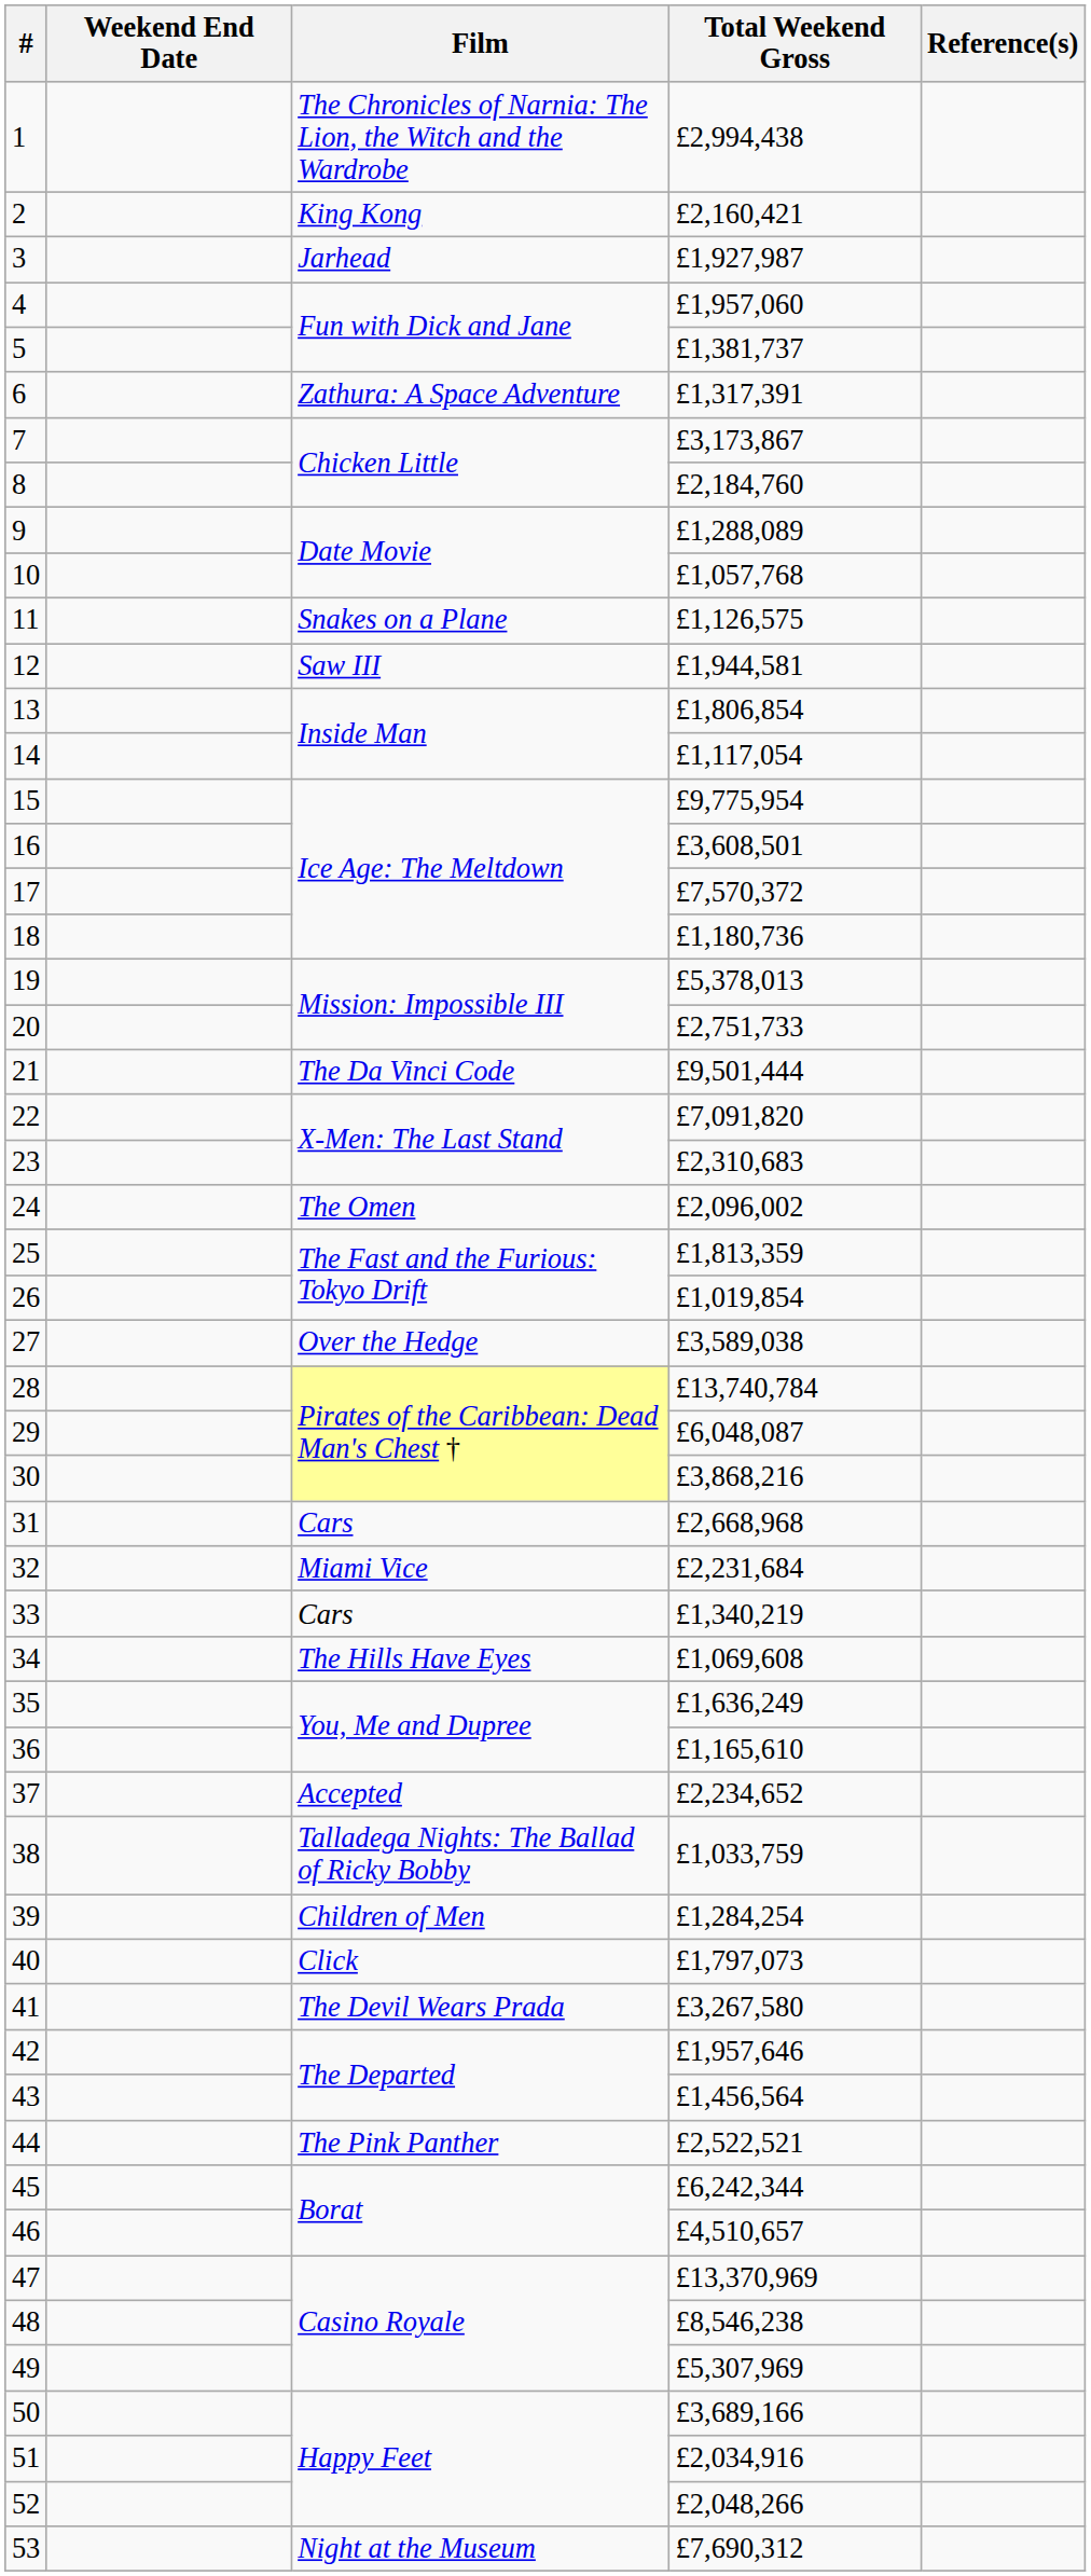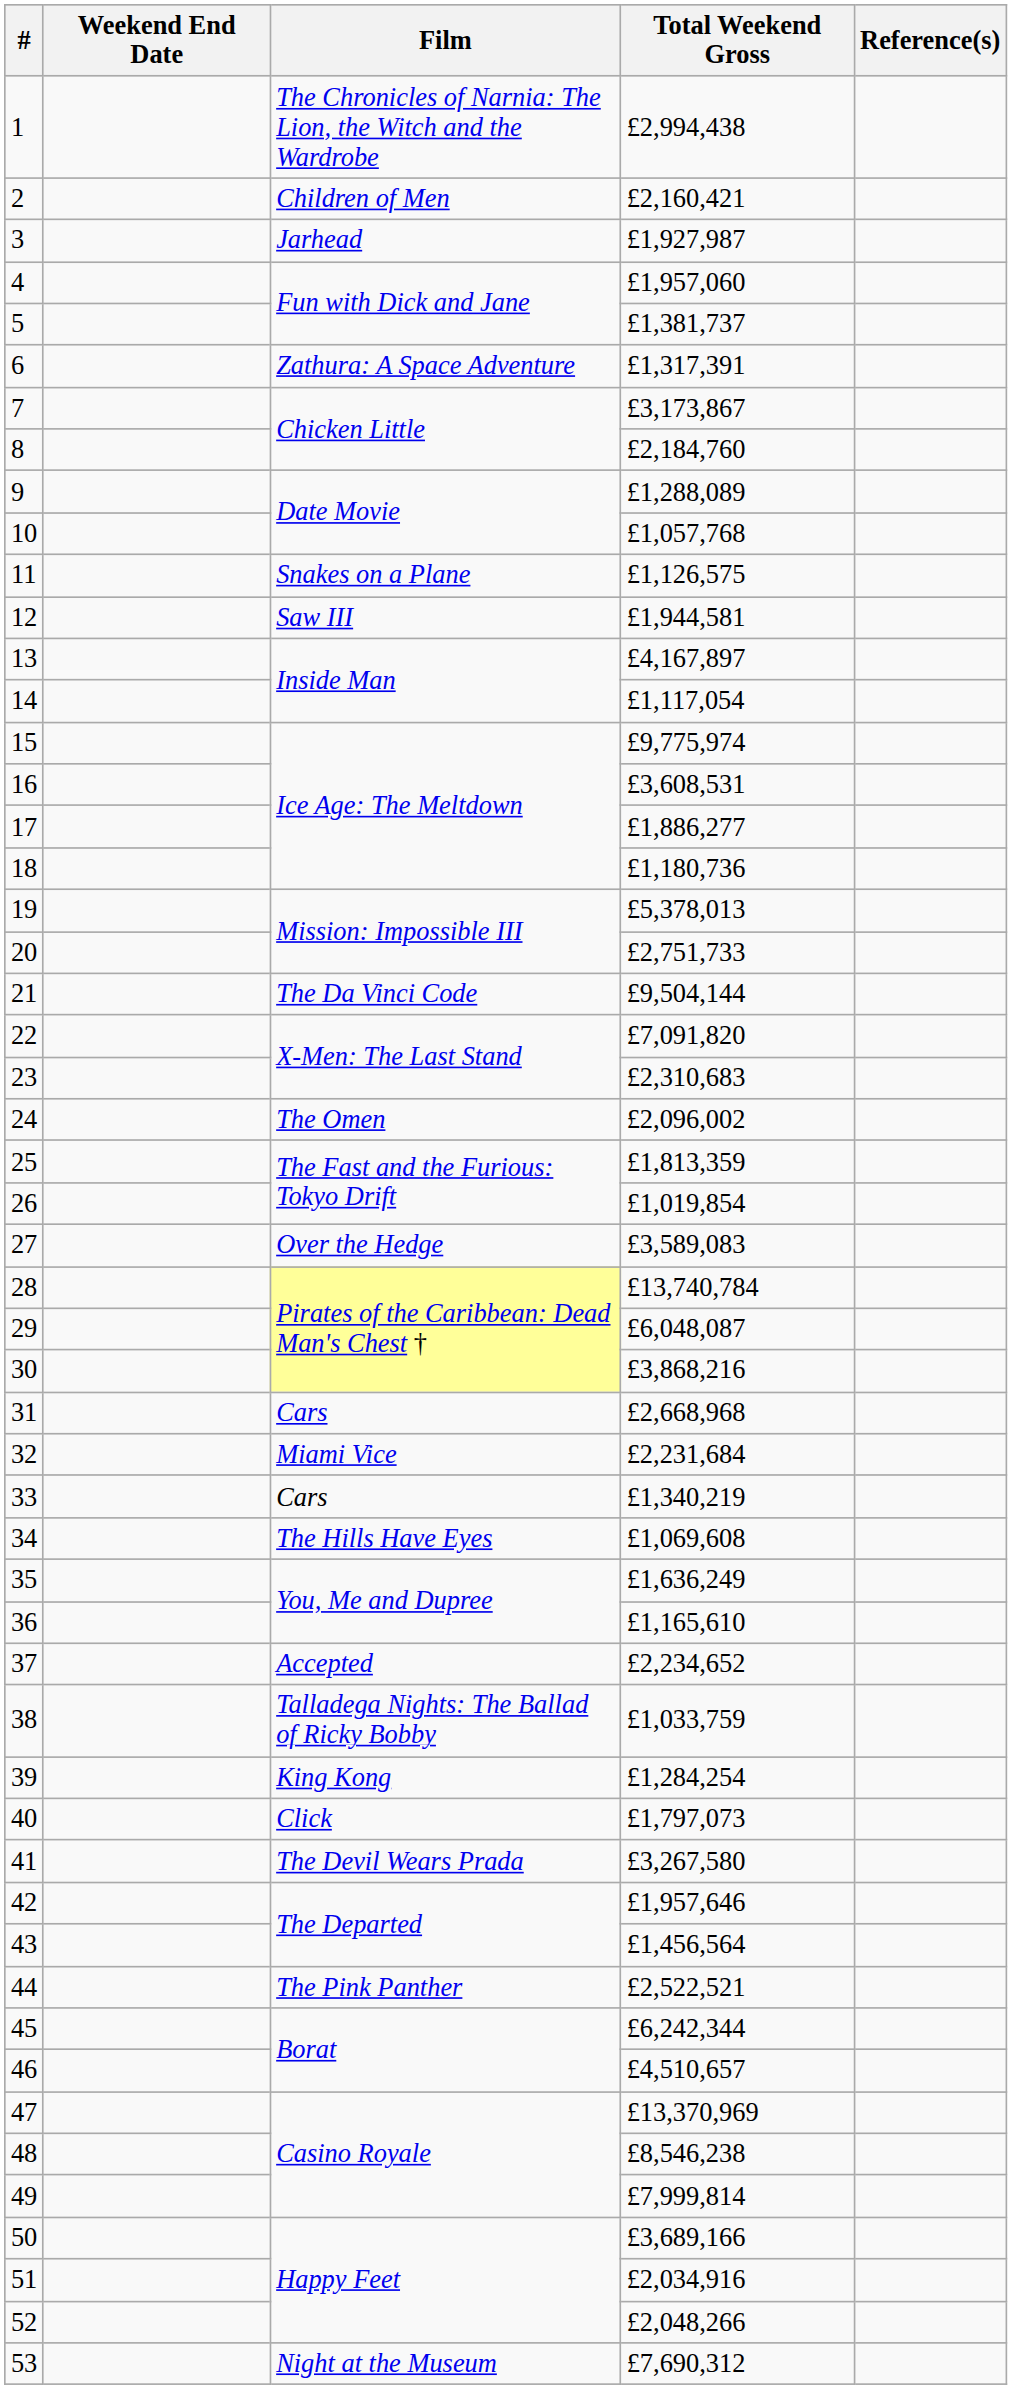2 | Film: King Kong -> Children of Men
13 | Total Weekend Gross: £1,806,854 -> £4,167,897
15 | Total Weekend Gross: £9,775,954 -> £9,775,974
16 | Total Weekend Gross: £3,608,501 -> £3,608,531
17 | Total Weekend Gross: £7,570,372 -> £1,886,277
21 | Total Weekend Gross: £9,501,444 -> £9,504,144
27 | Total Weekend Gross: £3,589,038 -> £3,589,083
39 | Film: Children of Men -> King Kong
49 | Total Weekend Gross: £5,307,969 -> £7,999,814
